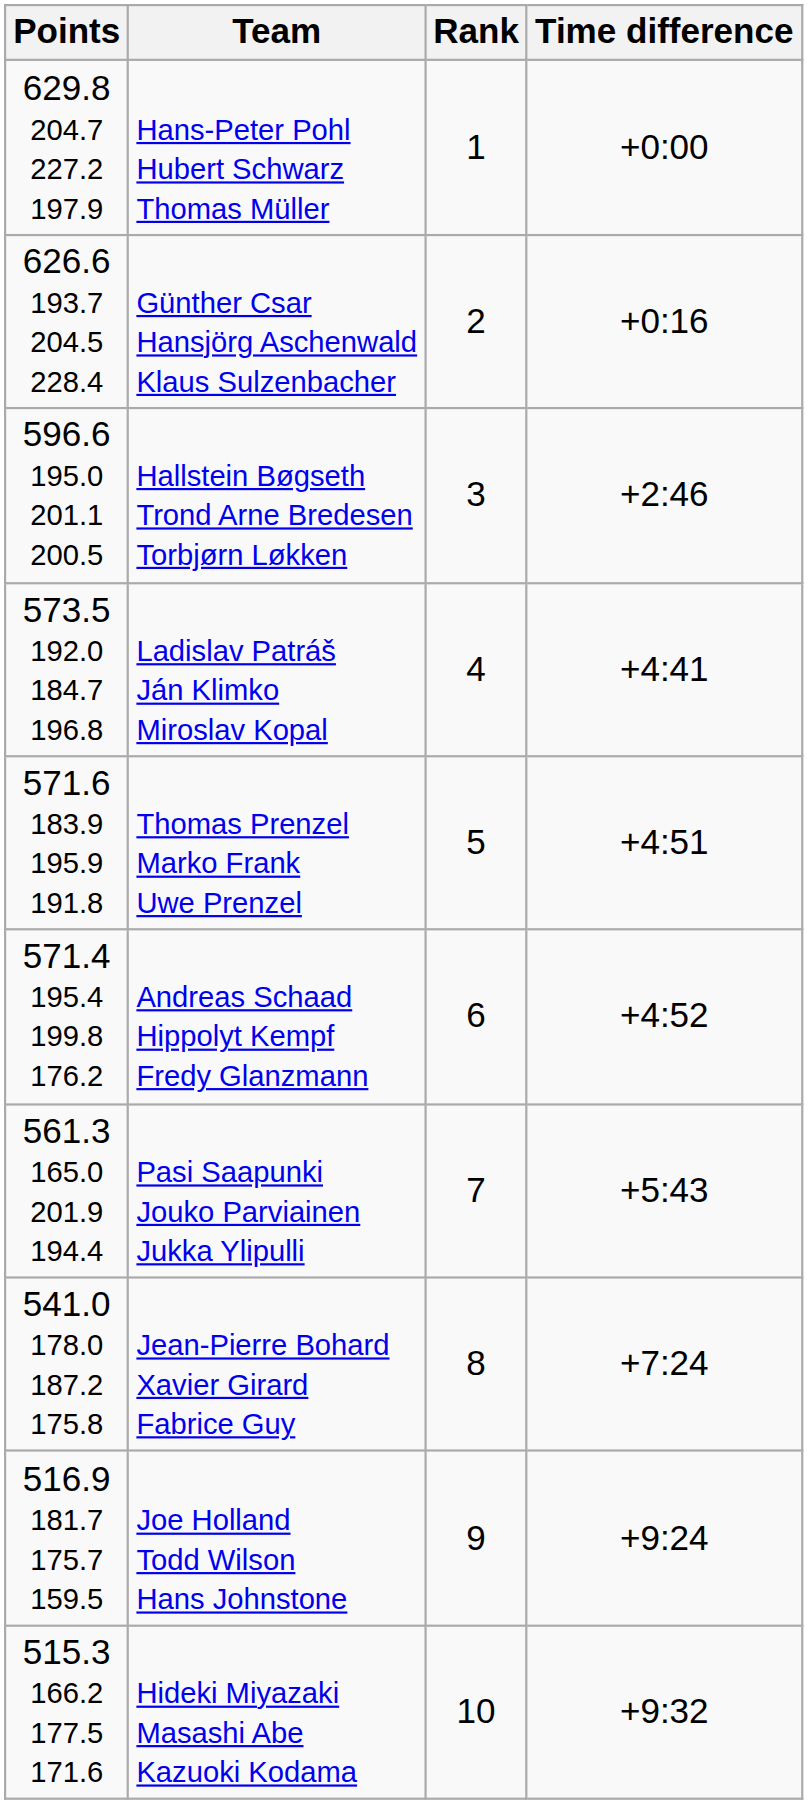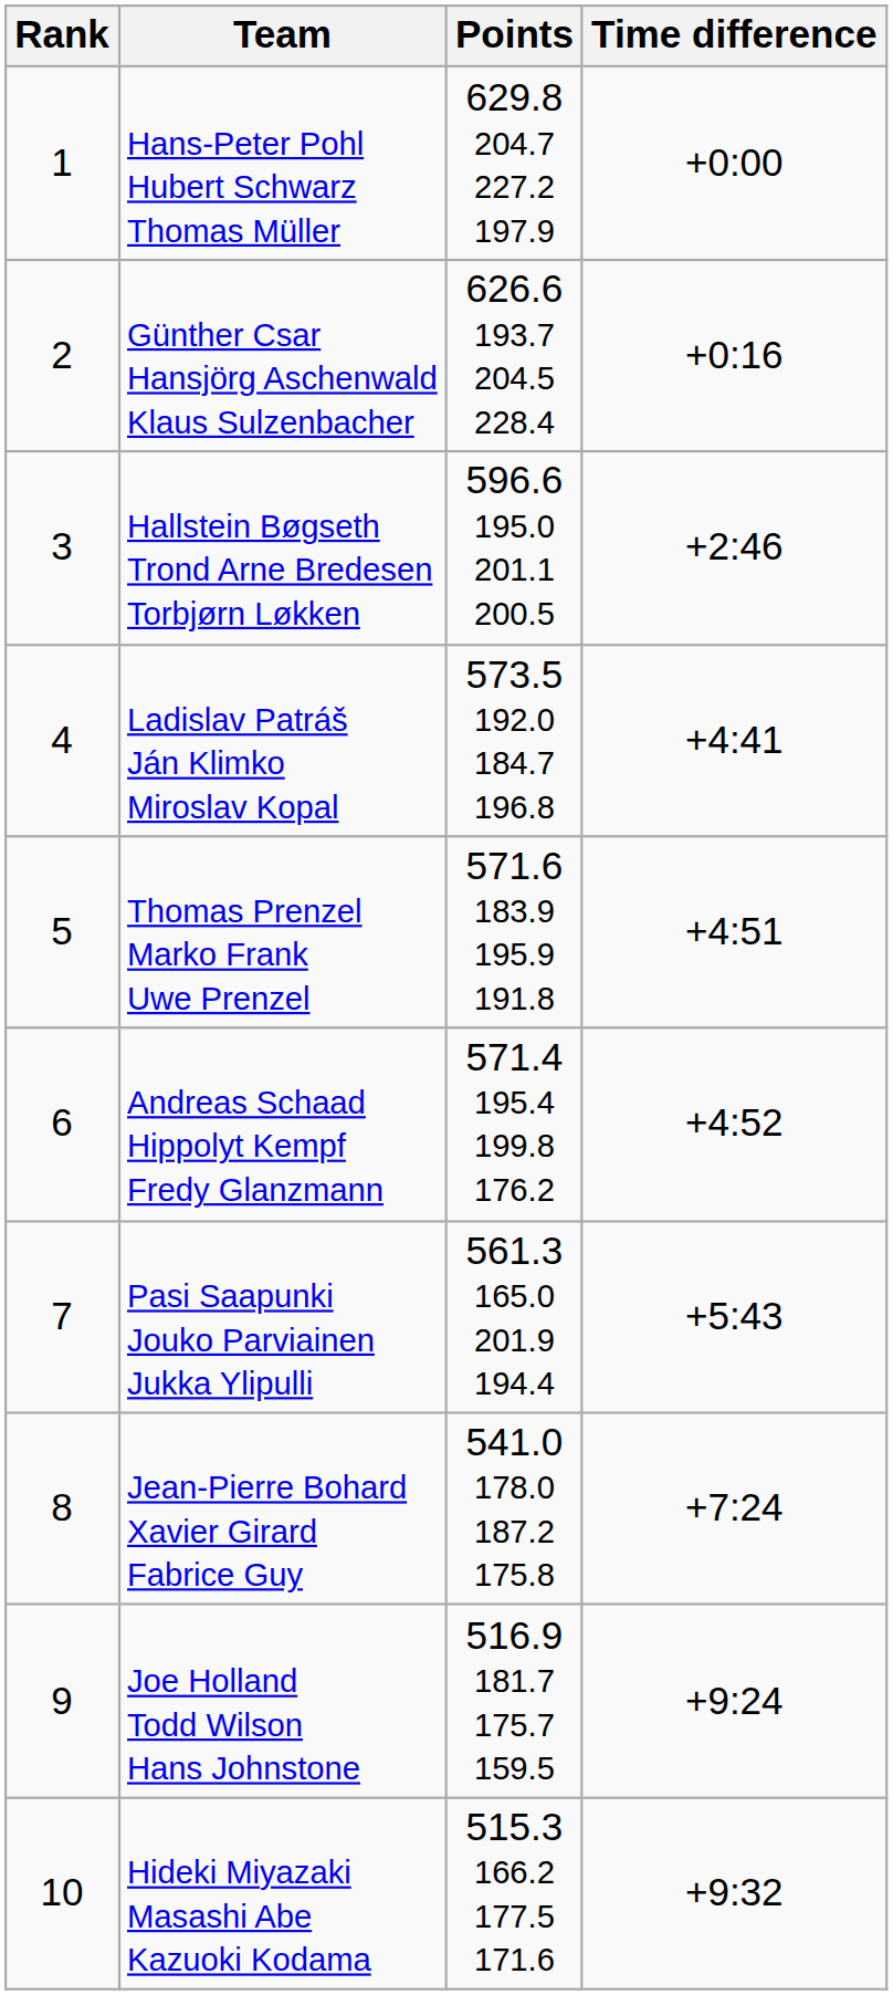columns swapped: Rank <-> Points
